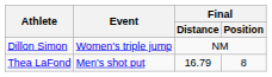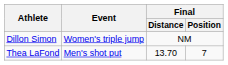Thea LaFond | Final / Distance: 16.79 -> 13.70
Thea LaFond | Final / Position: 8 -> 7
